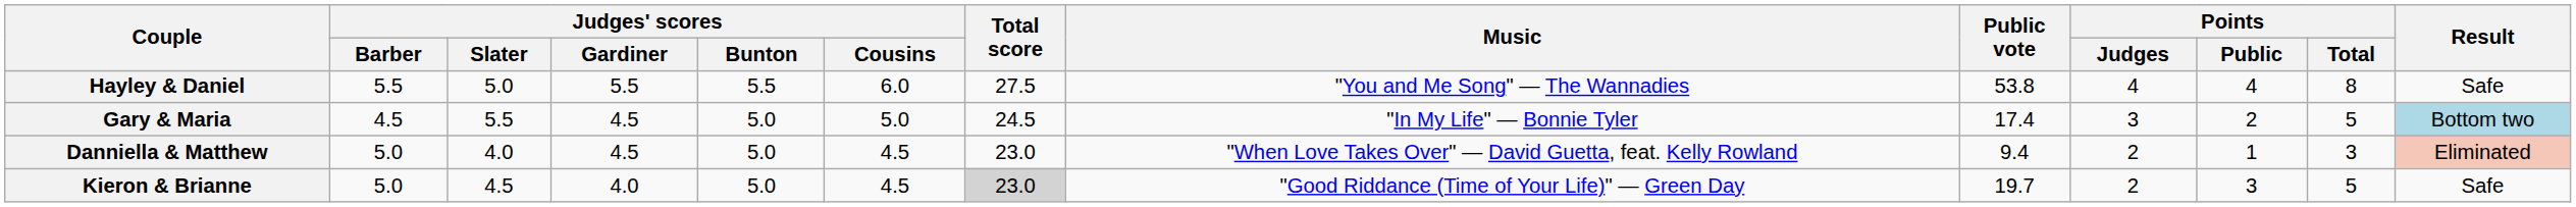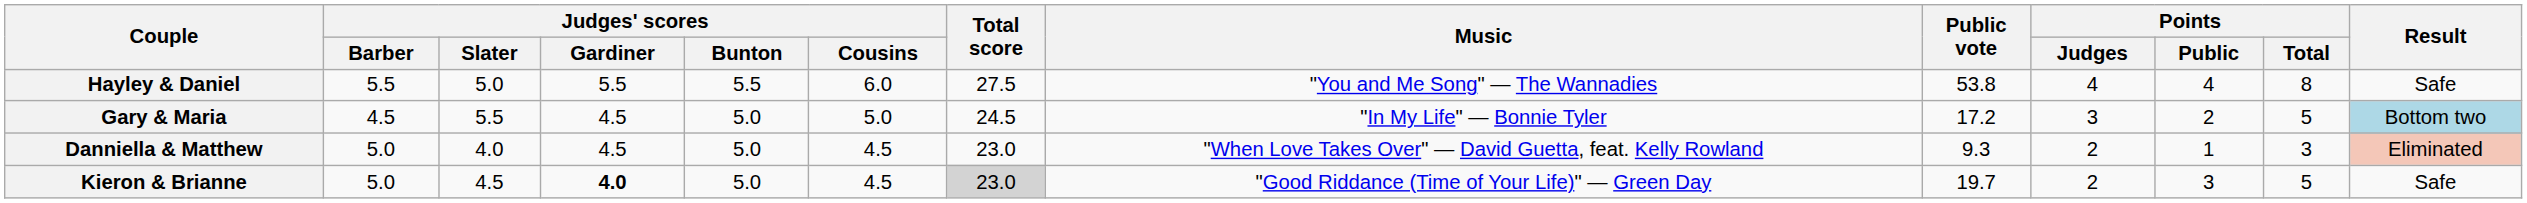Gary & Maria | Public vote: 17.4 -> 17.2
Danniella & Matthew | Public vote: 9.4 -> 9.3
Kieron & Brianne | Judges' scores / Gardiner: normal -> bold
